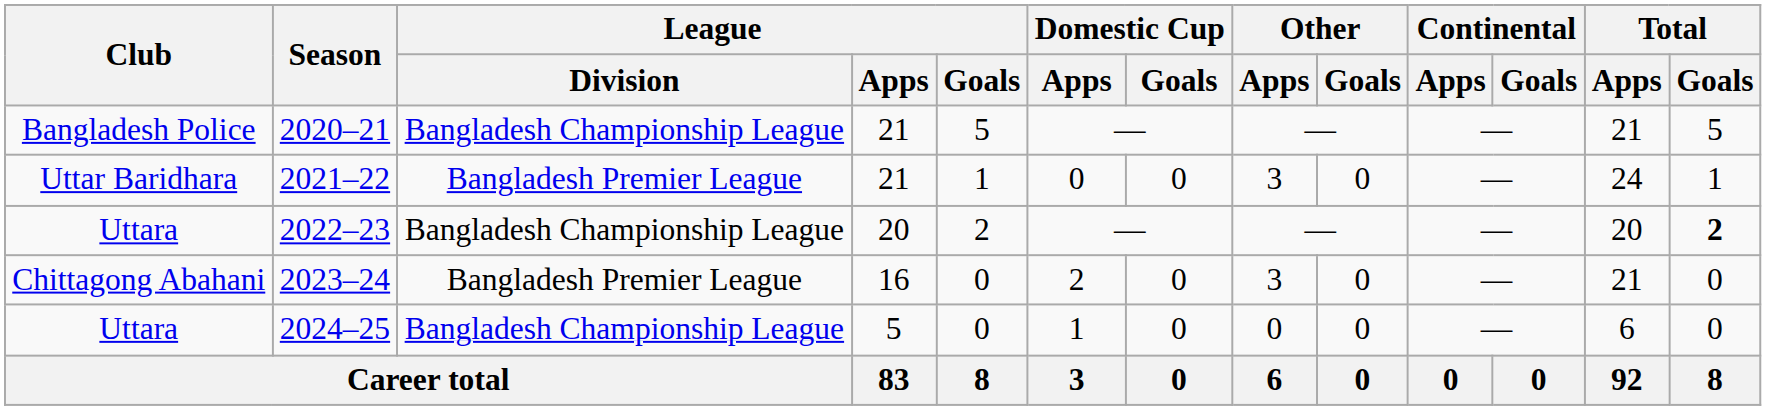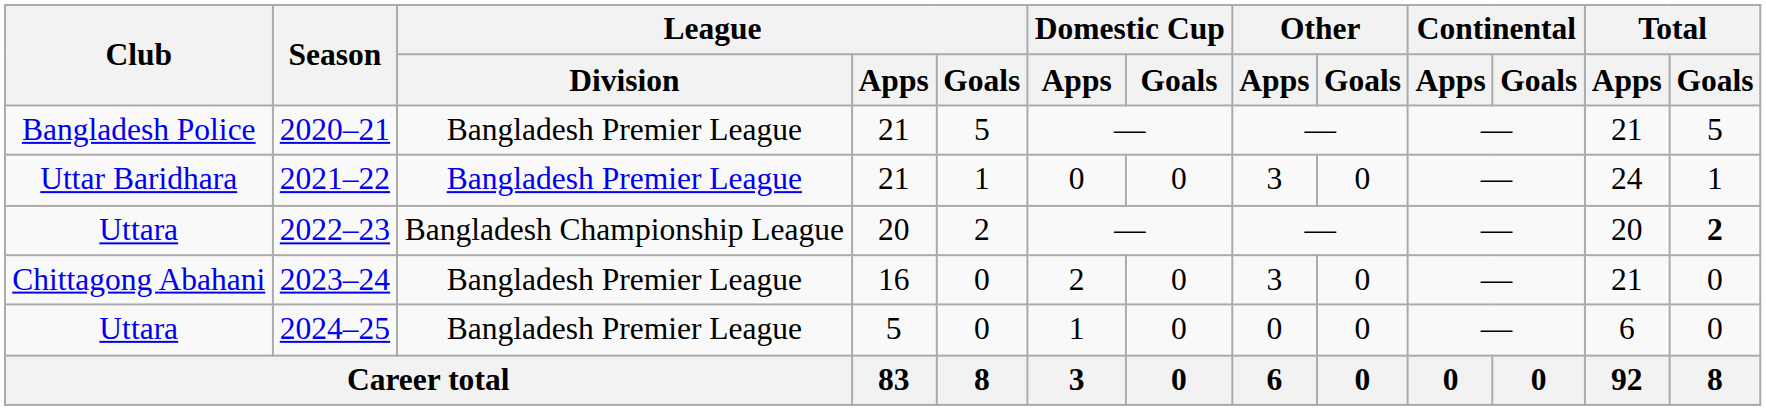2020–21 | League / Division: Bangladesh Championship League -> Bangladesh Premier League
2024–25 | League / Division: Bangladesh Championship League -> Bangladesh Premier League
